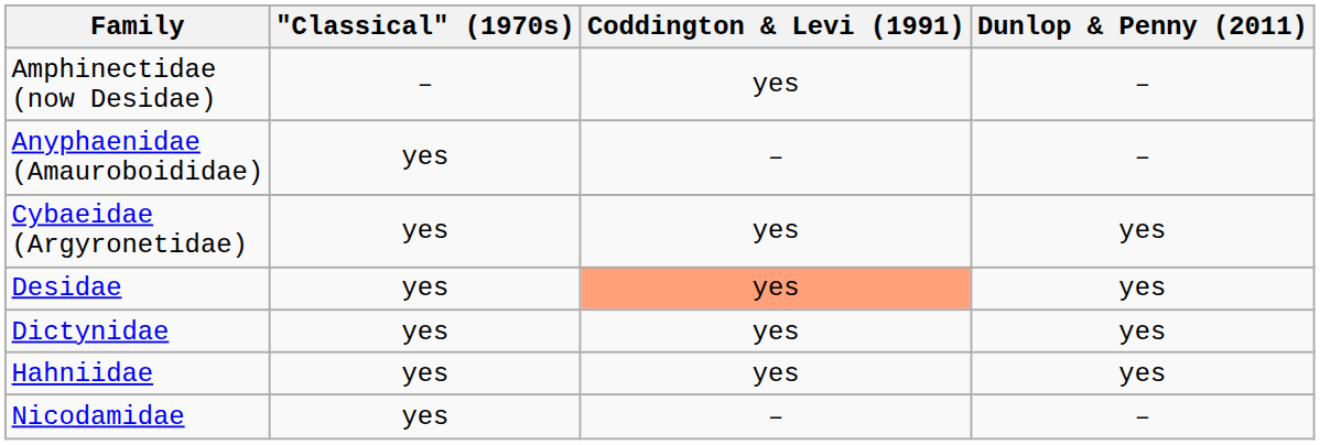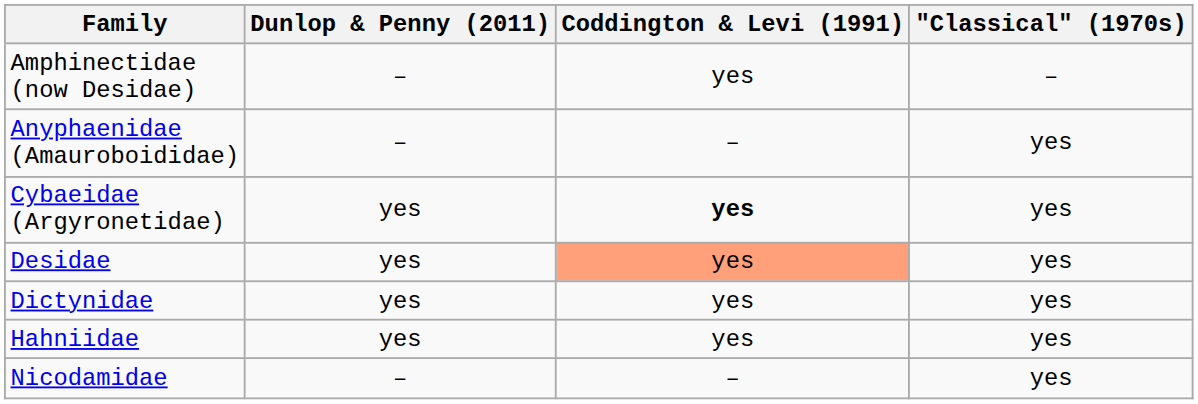columns swapped: "Classical" (1970s) <-> Dunlop & Penny (2011)
Cybaeidae (Argyronetidae) | Coddington & Levi (1991): normal -> bold
